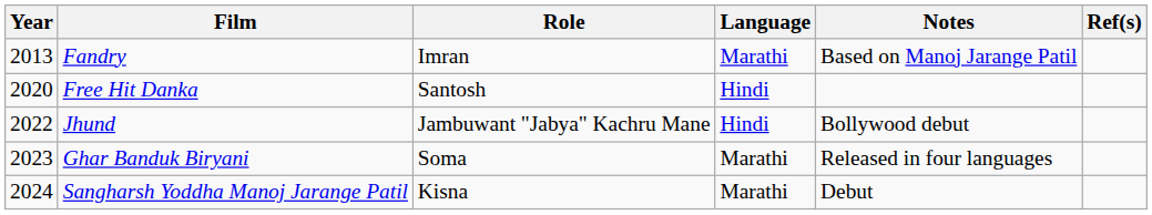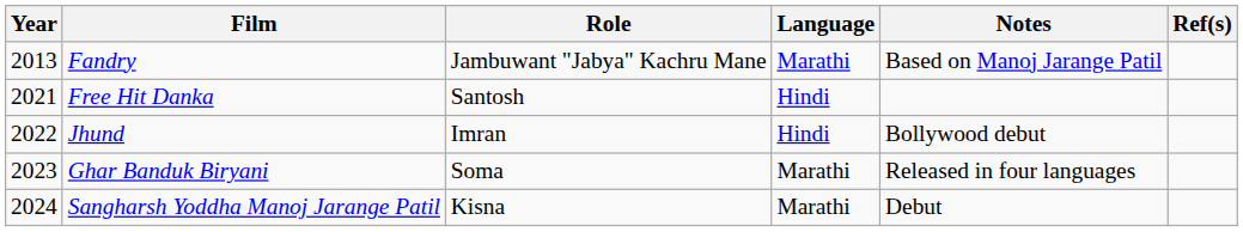Fandry | Role: Imran -> Jambuwant "Jabya" Kachru Mane
Free Hit Danka | Year: 2020 -> 2021
Jhund | Role: Jambuwant "Jabya" Kachru Mane -> Imran
